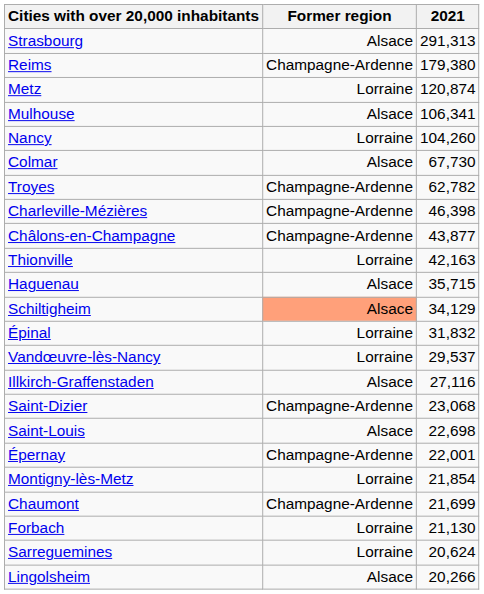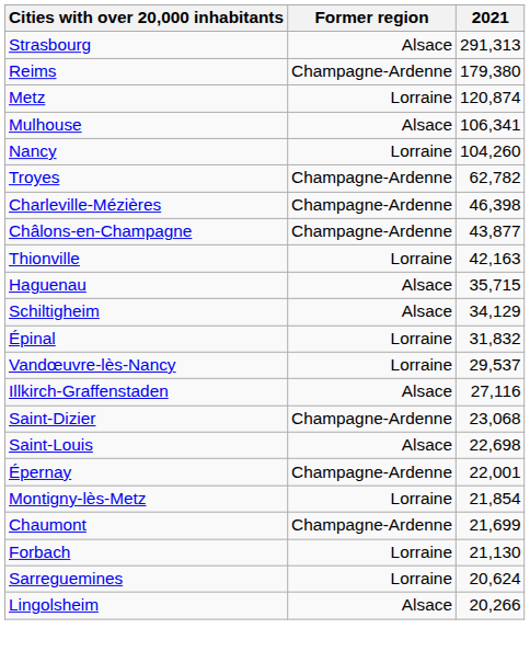- row: Colmar | Alsace | 67,730
Schiltigheim | Former region: lightsalmon background -> no background
